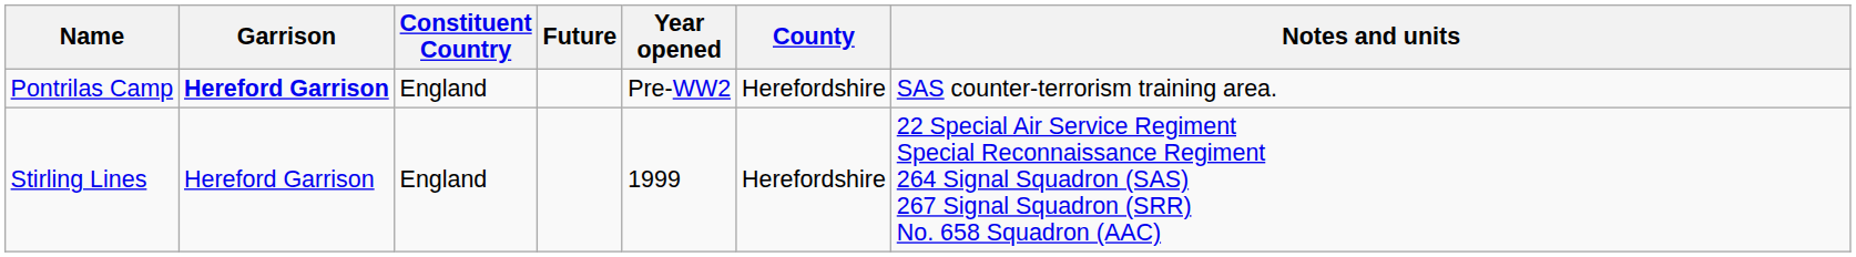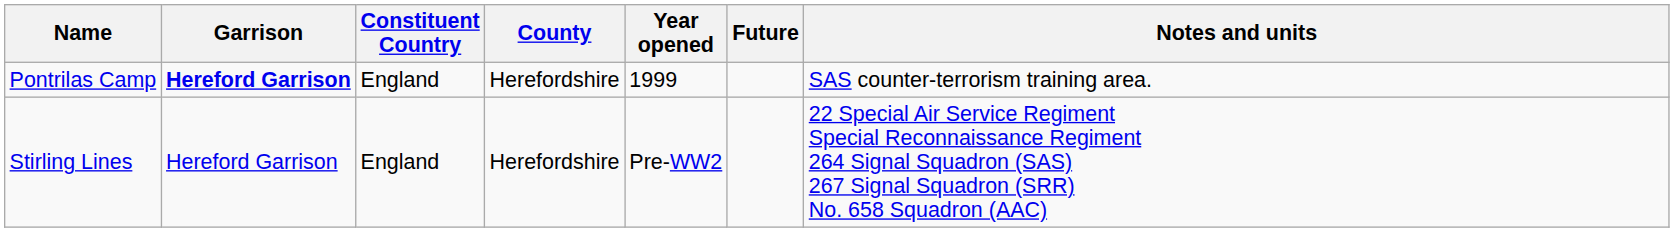columns swapped: County <-> Future
Pontrilas Camp | Year opened: Pre-WW2 -> 1999
Stirling Lines | Year opened: 1999 -> Pre-WW2
